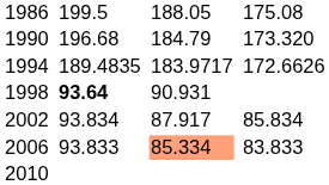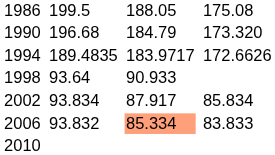1998 | column 3: bold -> normal
1998 | column 5: 90.931 -> 90.933
2006 | column 3: 93.833 -> 93.832
